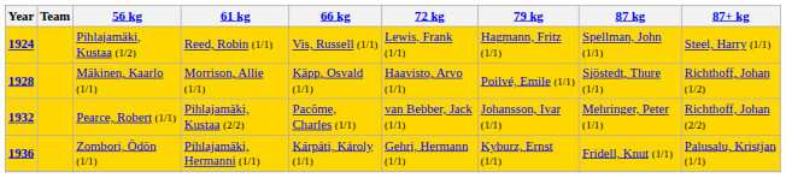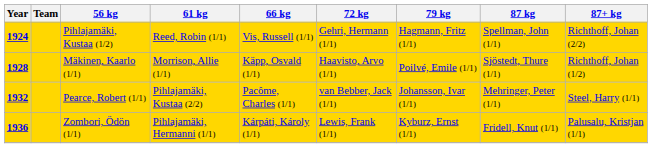Pihlajamäki, Kustaa (1/2) | 72 kg: Lewis, Frank (1/1) -> Gehri, Hermann (1/1)
Pihlajamäki, Kustaa (1/2) | 87+ kg: Steel, Harry (1/1) -> Richthoff, Johan (2/2)
Pearce, Robert (1/1) | 87+ kg: Richthoff, Johan (2/2) -> Steel, Harry (1/1)
Zombori, Ödön (1/1) | 72 kg: Gehri, Hermann (1/1) -> Lewis, Frank (1/1)
